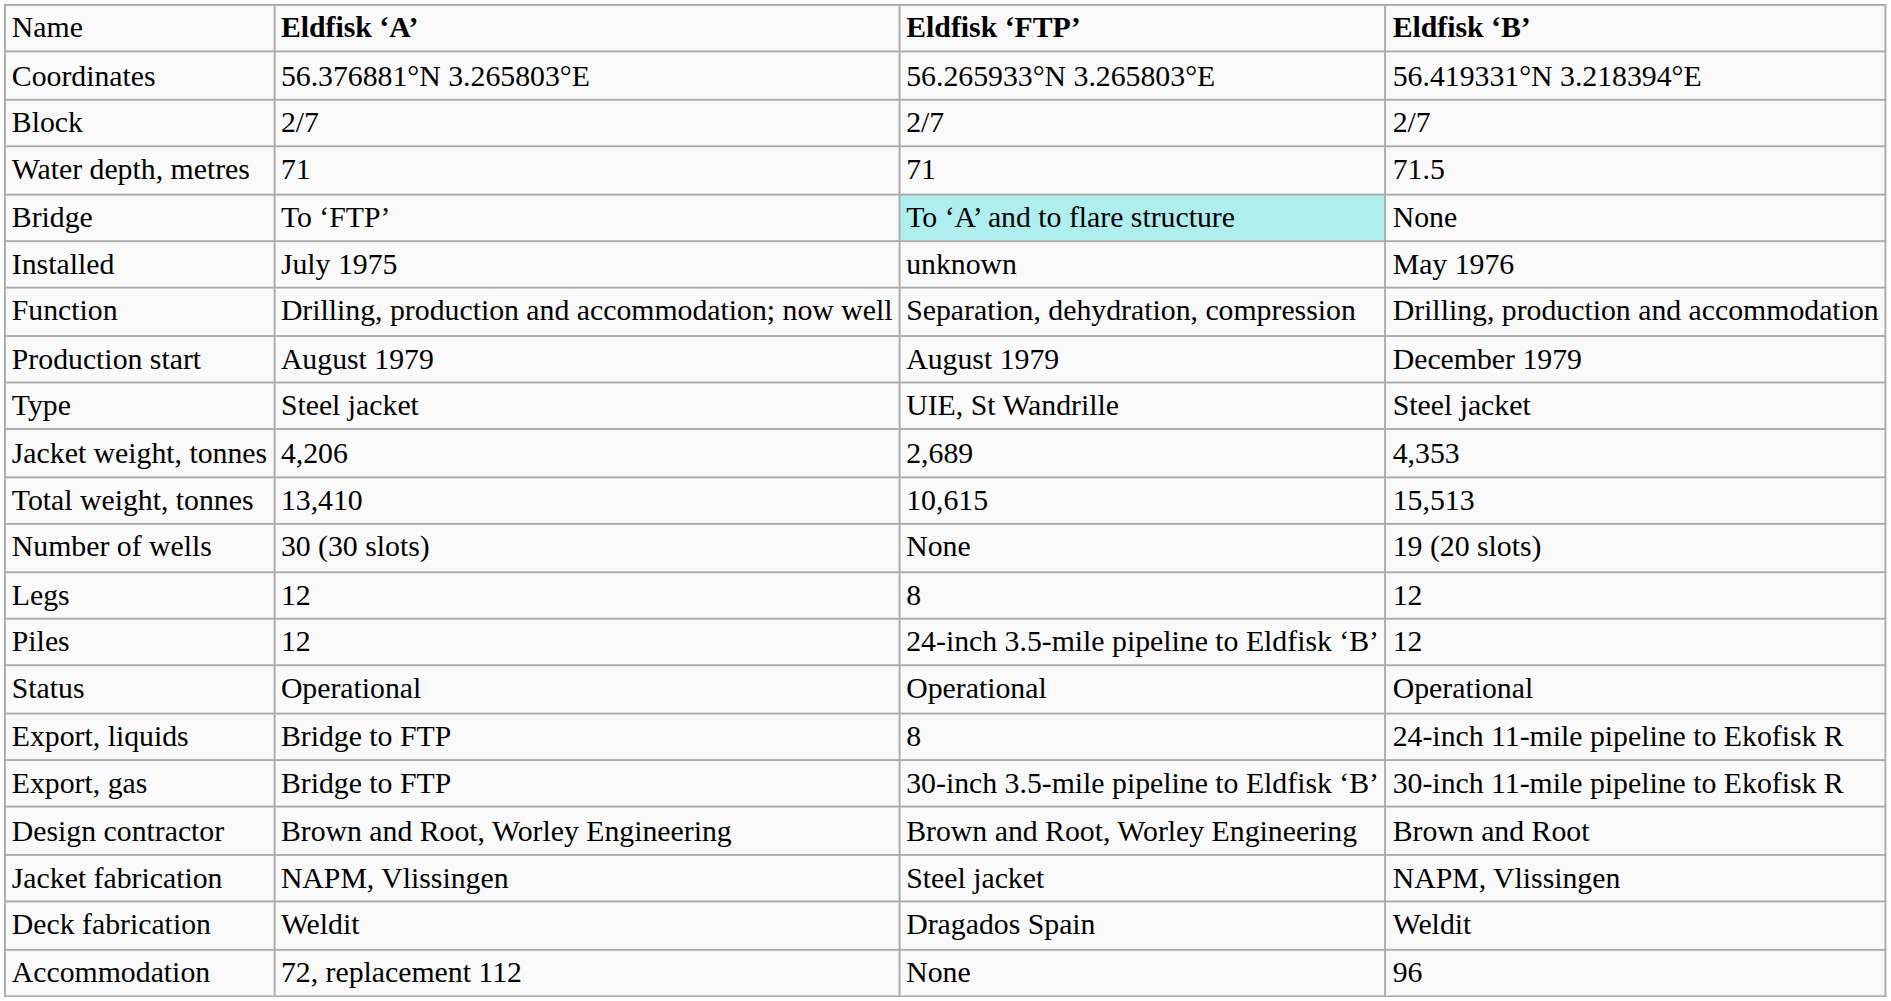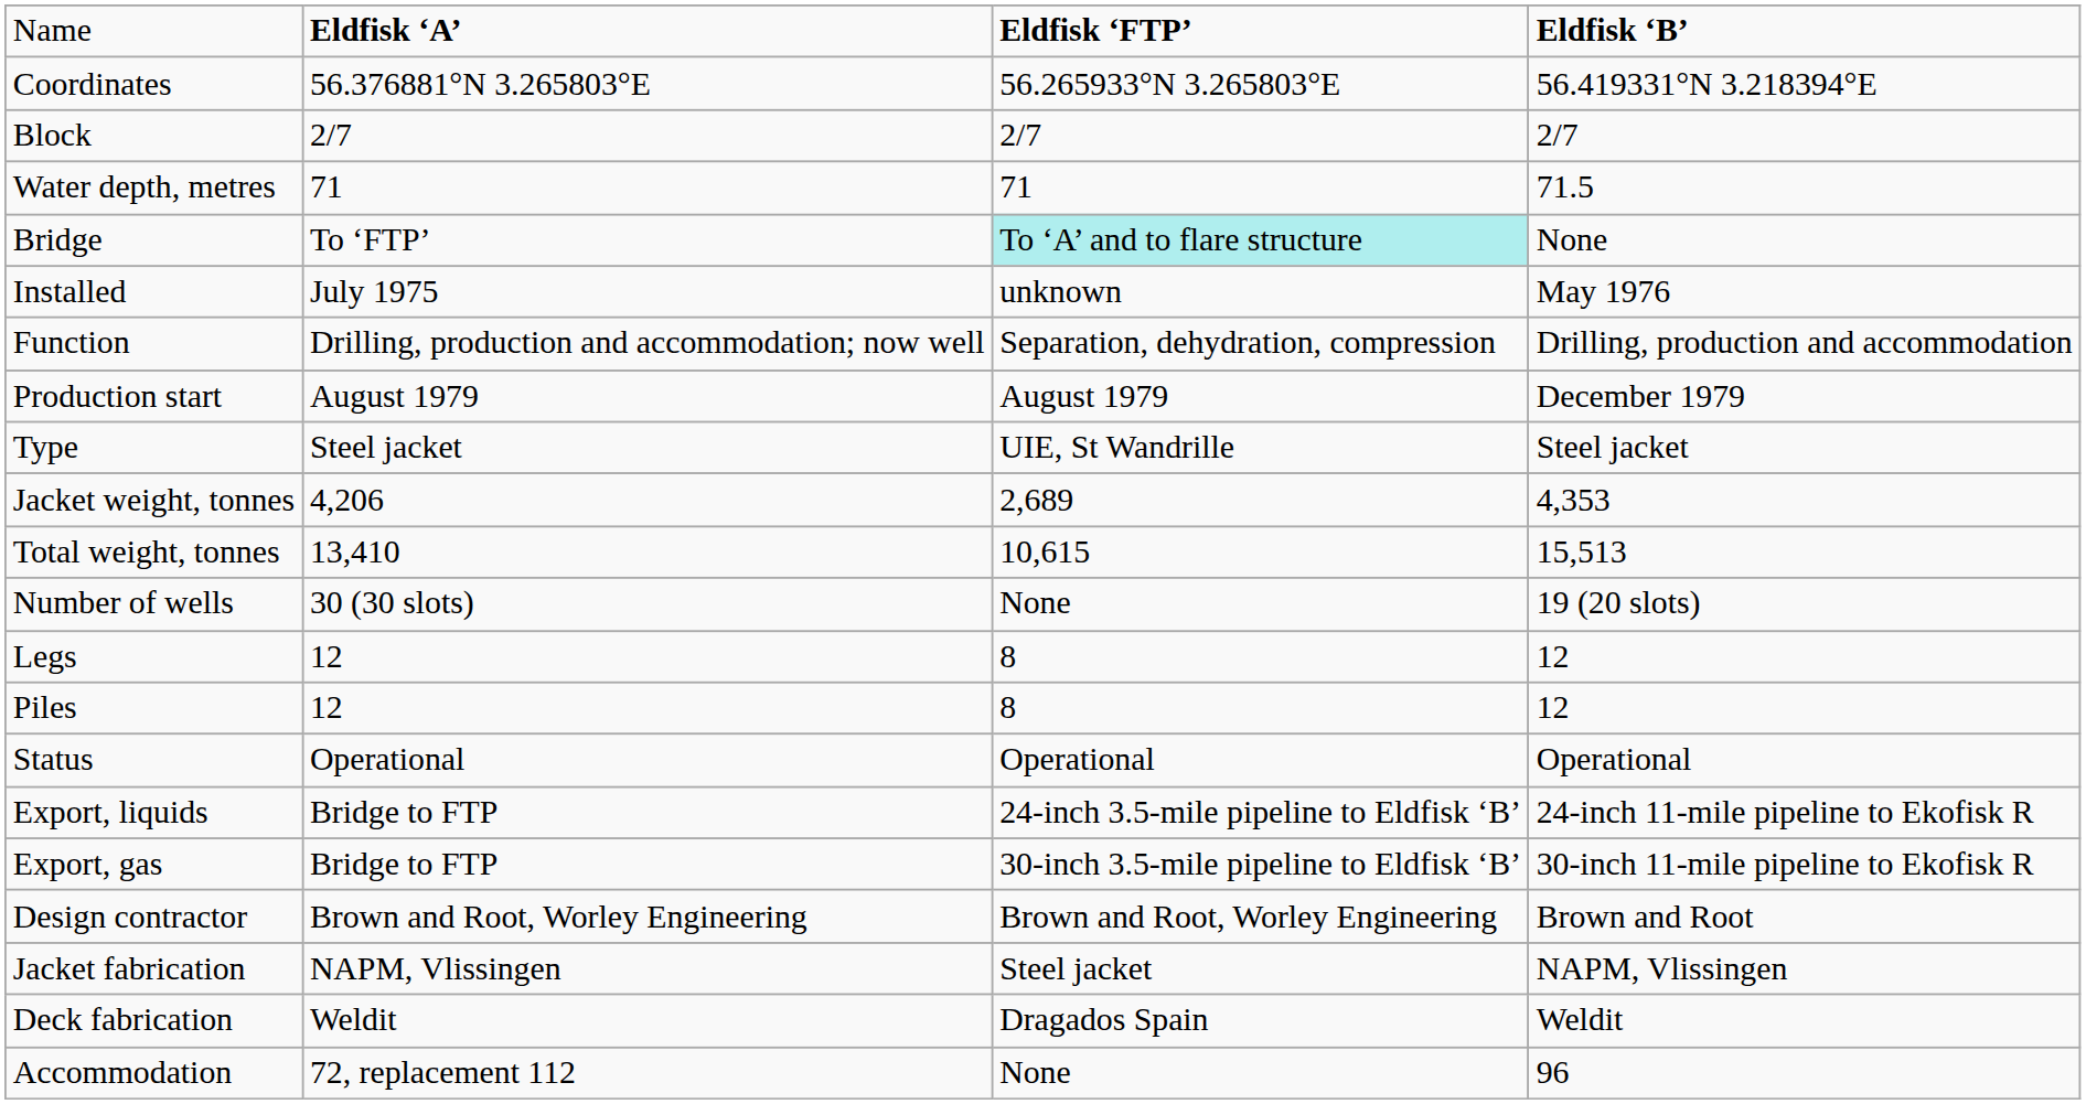Piles | column 3: 24-inch 3.5-mile pipeline to Eldfisk ‘B’ -> 8
Export, liquids | column 3: 8 -> 24-inch 3.5-mile pipeline to Eldfisk ‘B’
